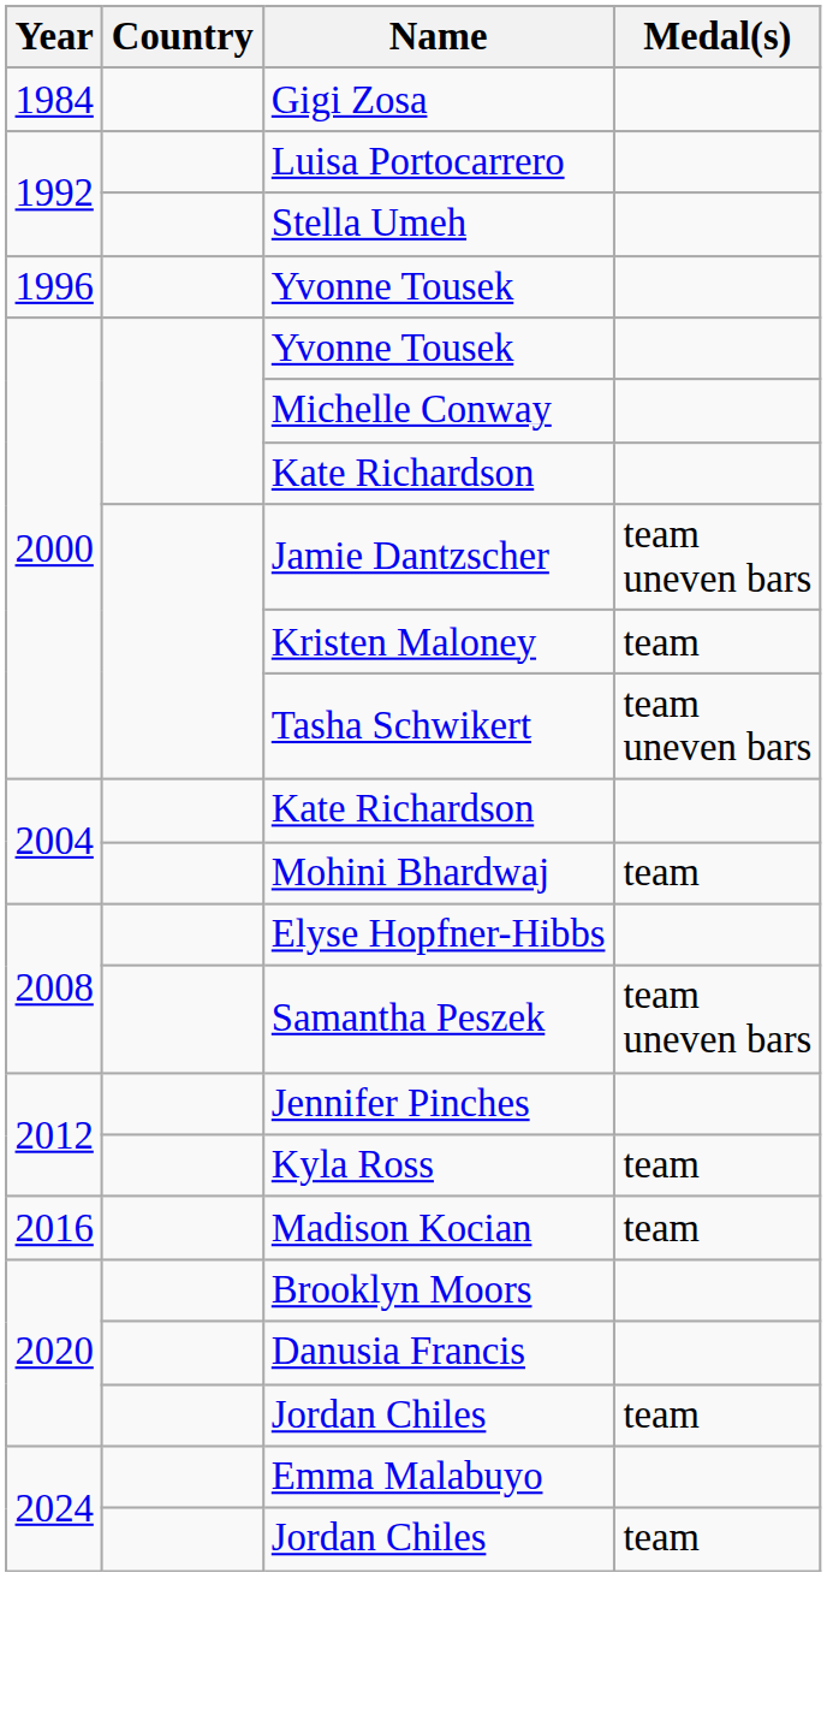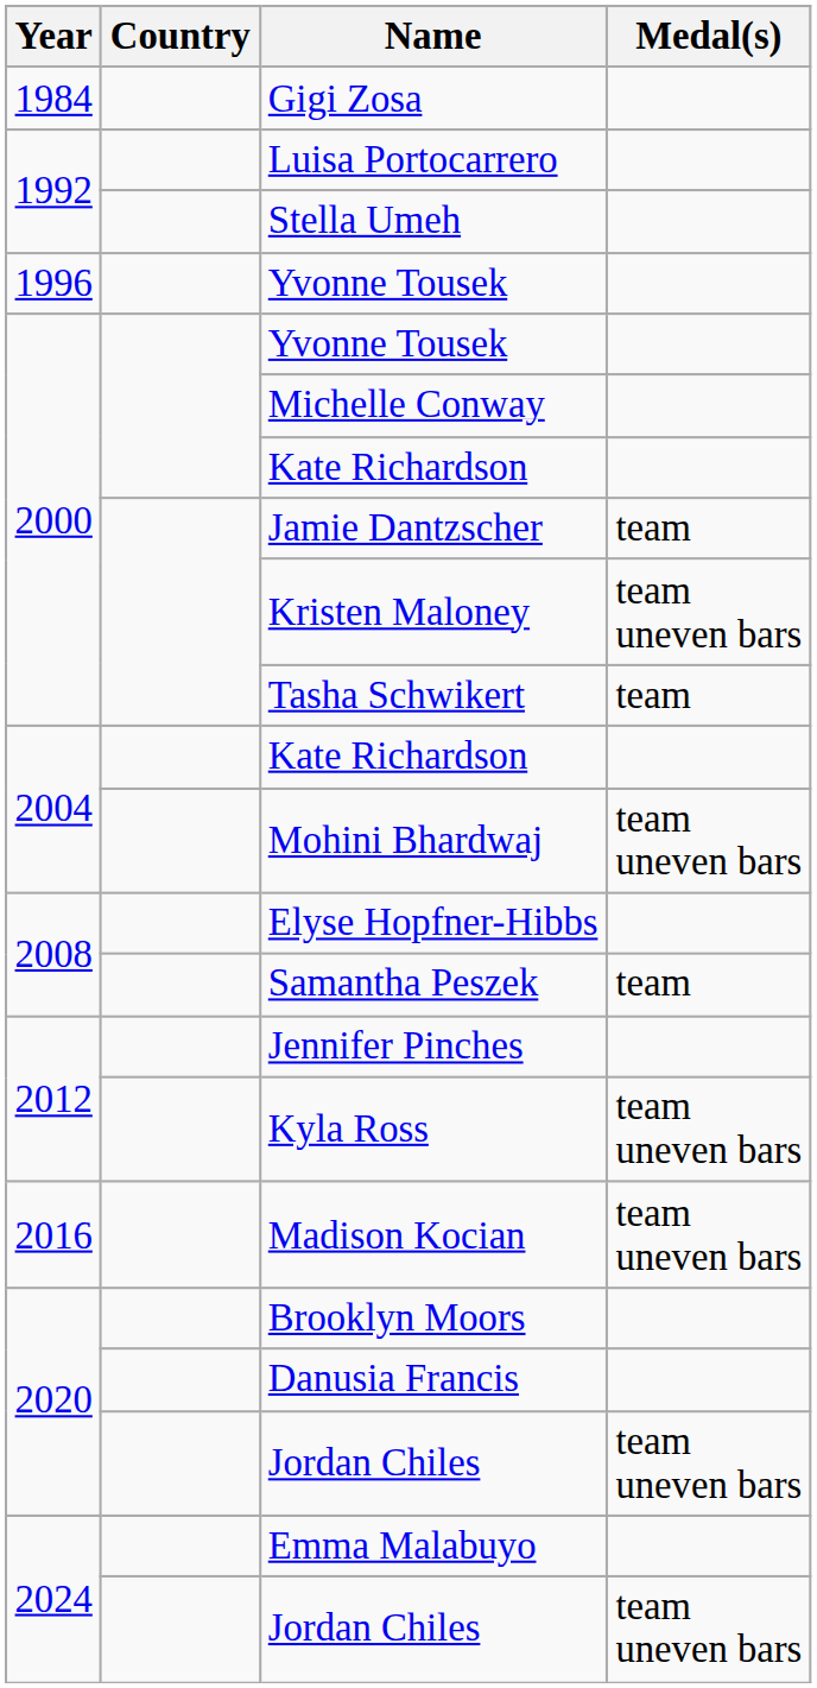Jamie Dantzscher | Medal(s): team uneven bars -> team
Kristen Maloney | Medal(s): team -> team uneven bars
Tasha Schwikert | Medal(s): team uneven bars -> team
Mohini Bhardwaj | Medal(s): team -> team uneven bars
Samantha Peszek | Medal(s): team uneven bars -> team
Kyla Ross | Medal(s): team -> team uneven bars
Madison Kocian | Medal(s): team -> team uneven bars
2020 / Jordan Chiles | Medal(s): team -> team uneven bars
2024 / Jordan Chiles | Medal(s): team -> team uneven bars
